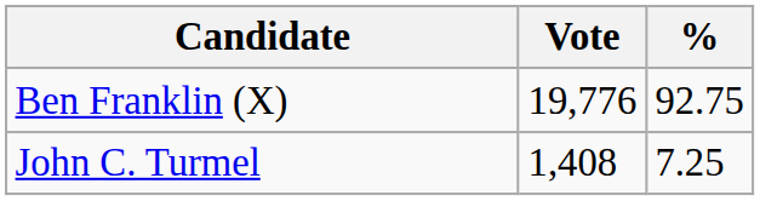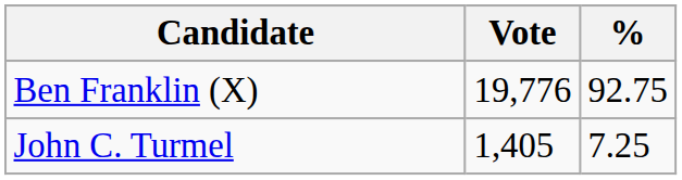John C. Turmel | Vote: 1,408 -> 1,405
